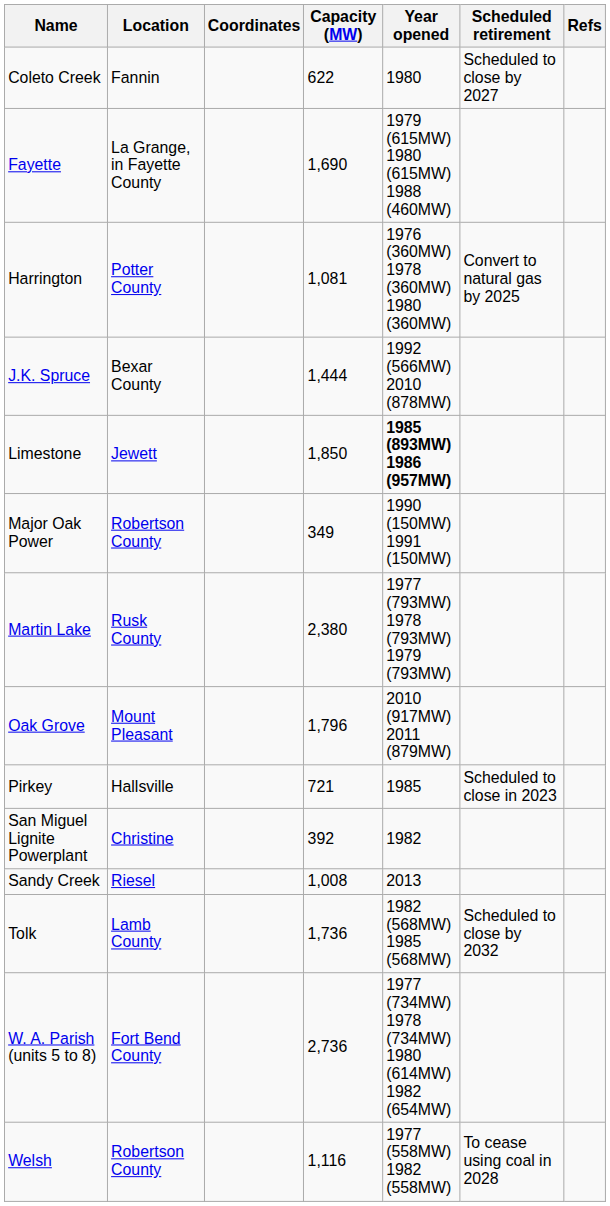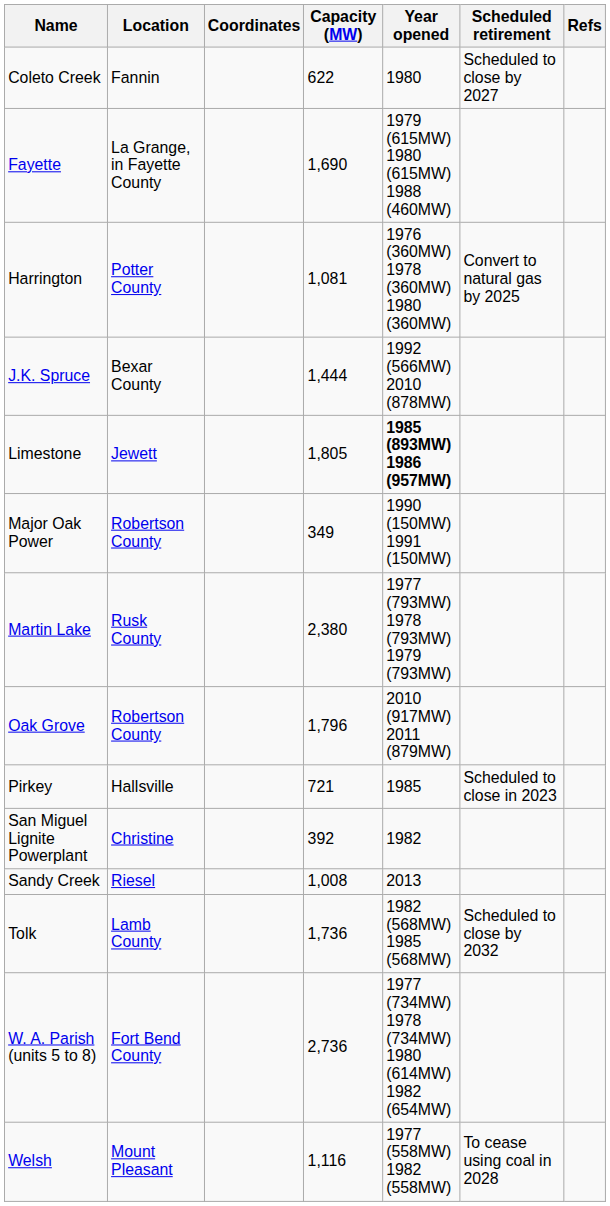Limestone | Capacity (MW): 1,850 -> 1,805
Oak Grove | Location: Mount Pleasant -> Robertson County
Welsh | Location: Robertson County -> Mount Pleasant
